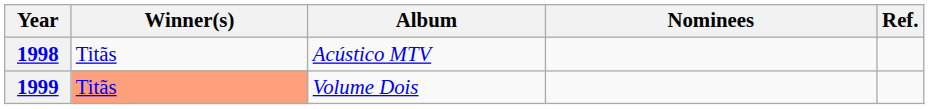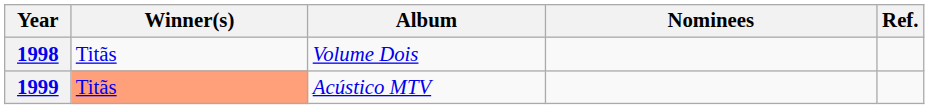1998 | Album: Acústico MTV -> Volume Dois
1999 | Album: Volume Dois -> Acústico MTV
